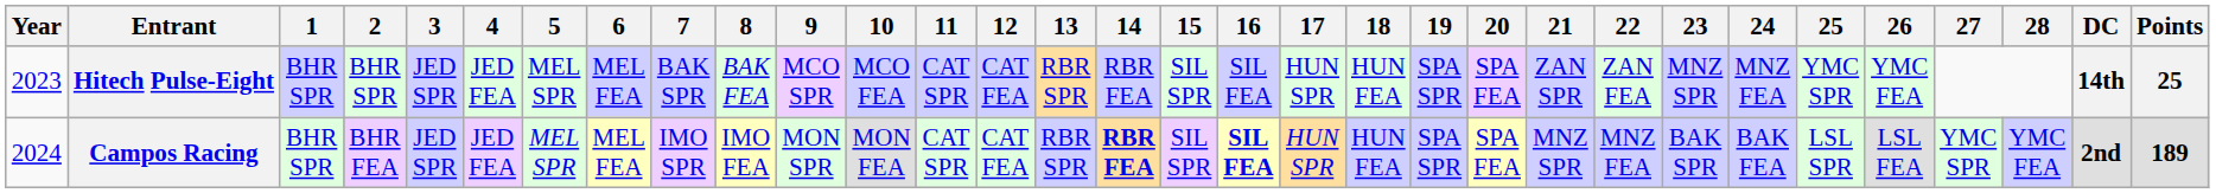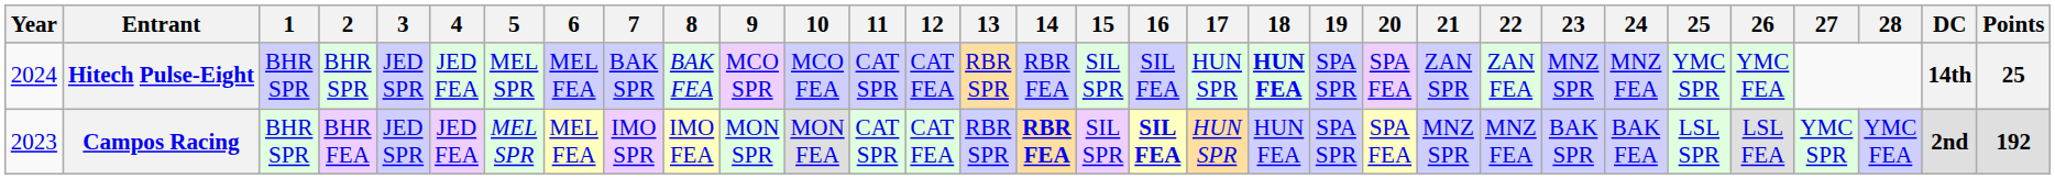Hitech Pulse-Eight | Year: 2023 -> 2024
Hitech Pulse-Eight | 18: normal -> bold
Campos Racing | Year: 2024 -> 2023
Campos Racing | Points: 189 -> 192
